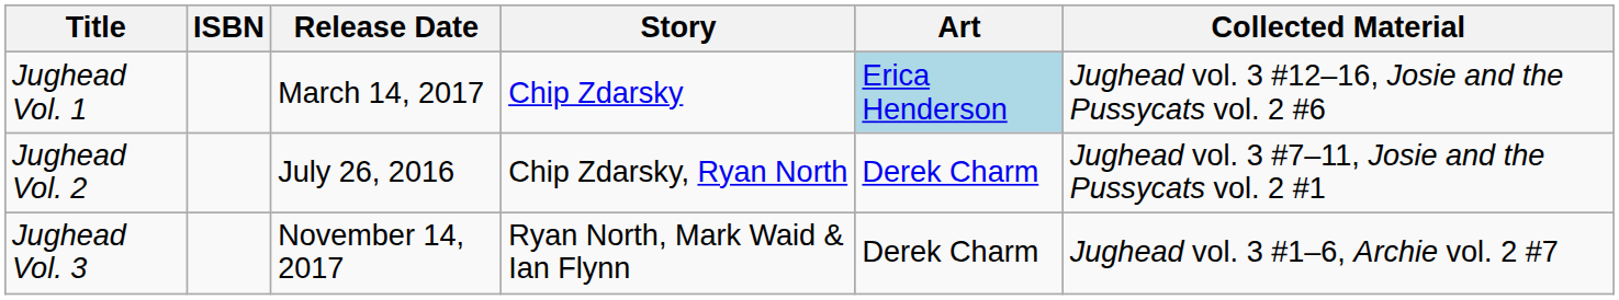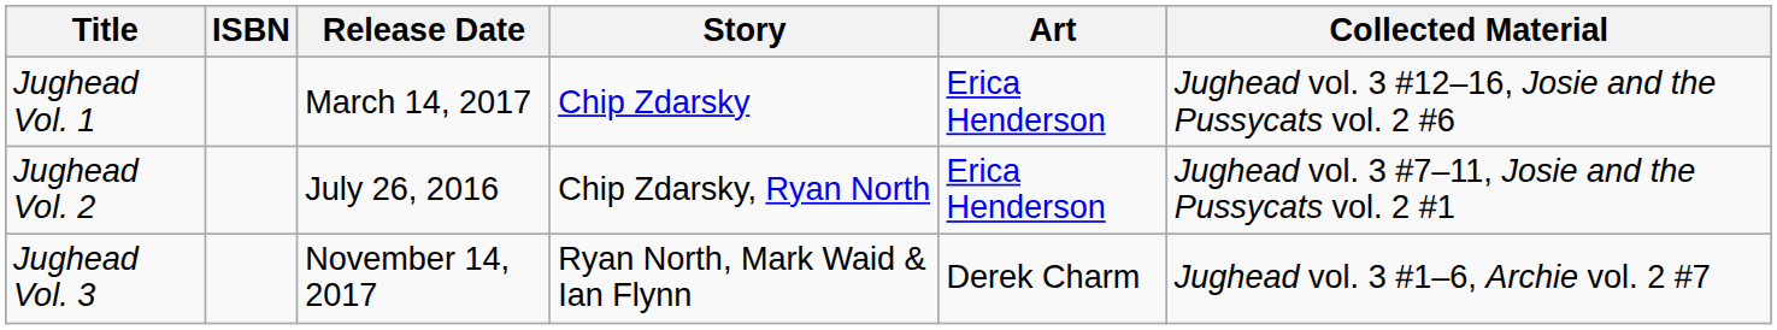Jughead Vol. 1 | Art: lightblue background -> no background
Jughead Vol. 2 | Art: Derek Charm -> Erica Henderson
